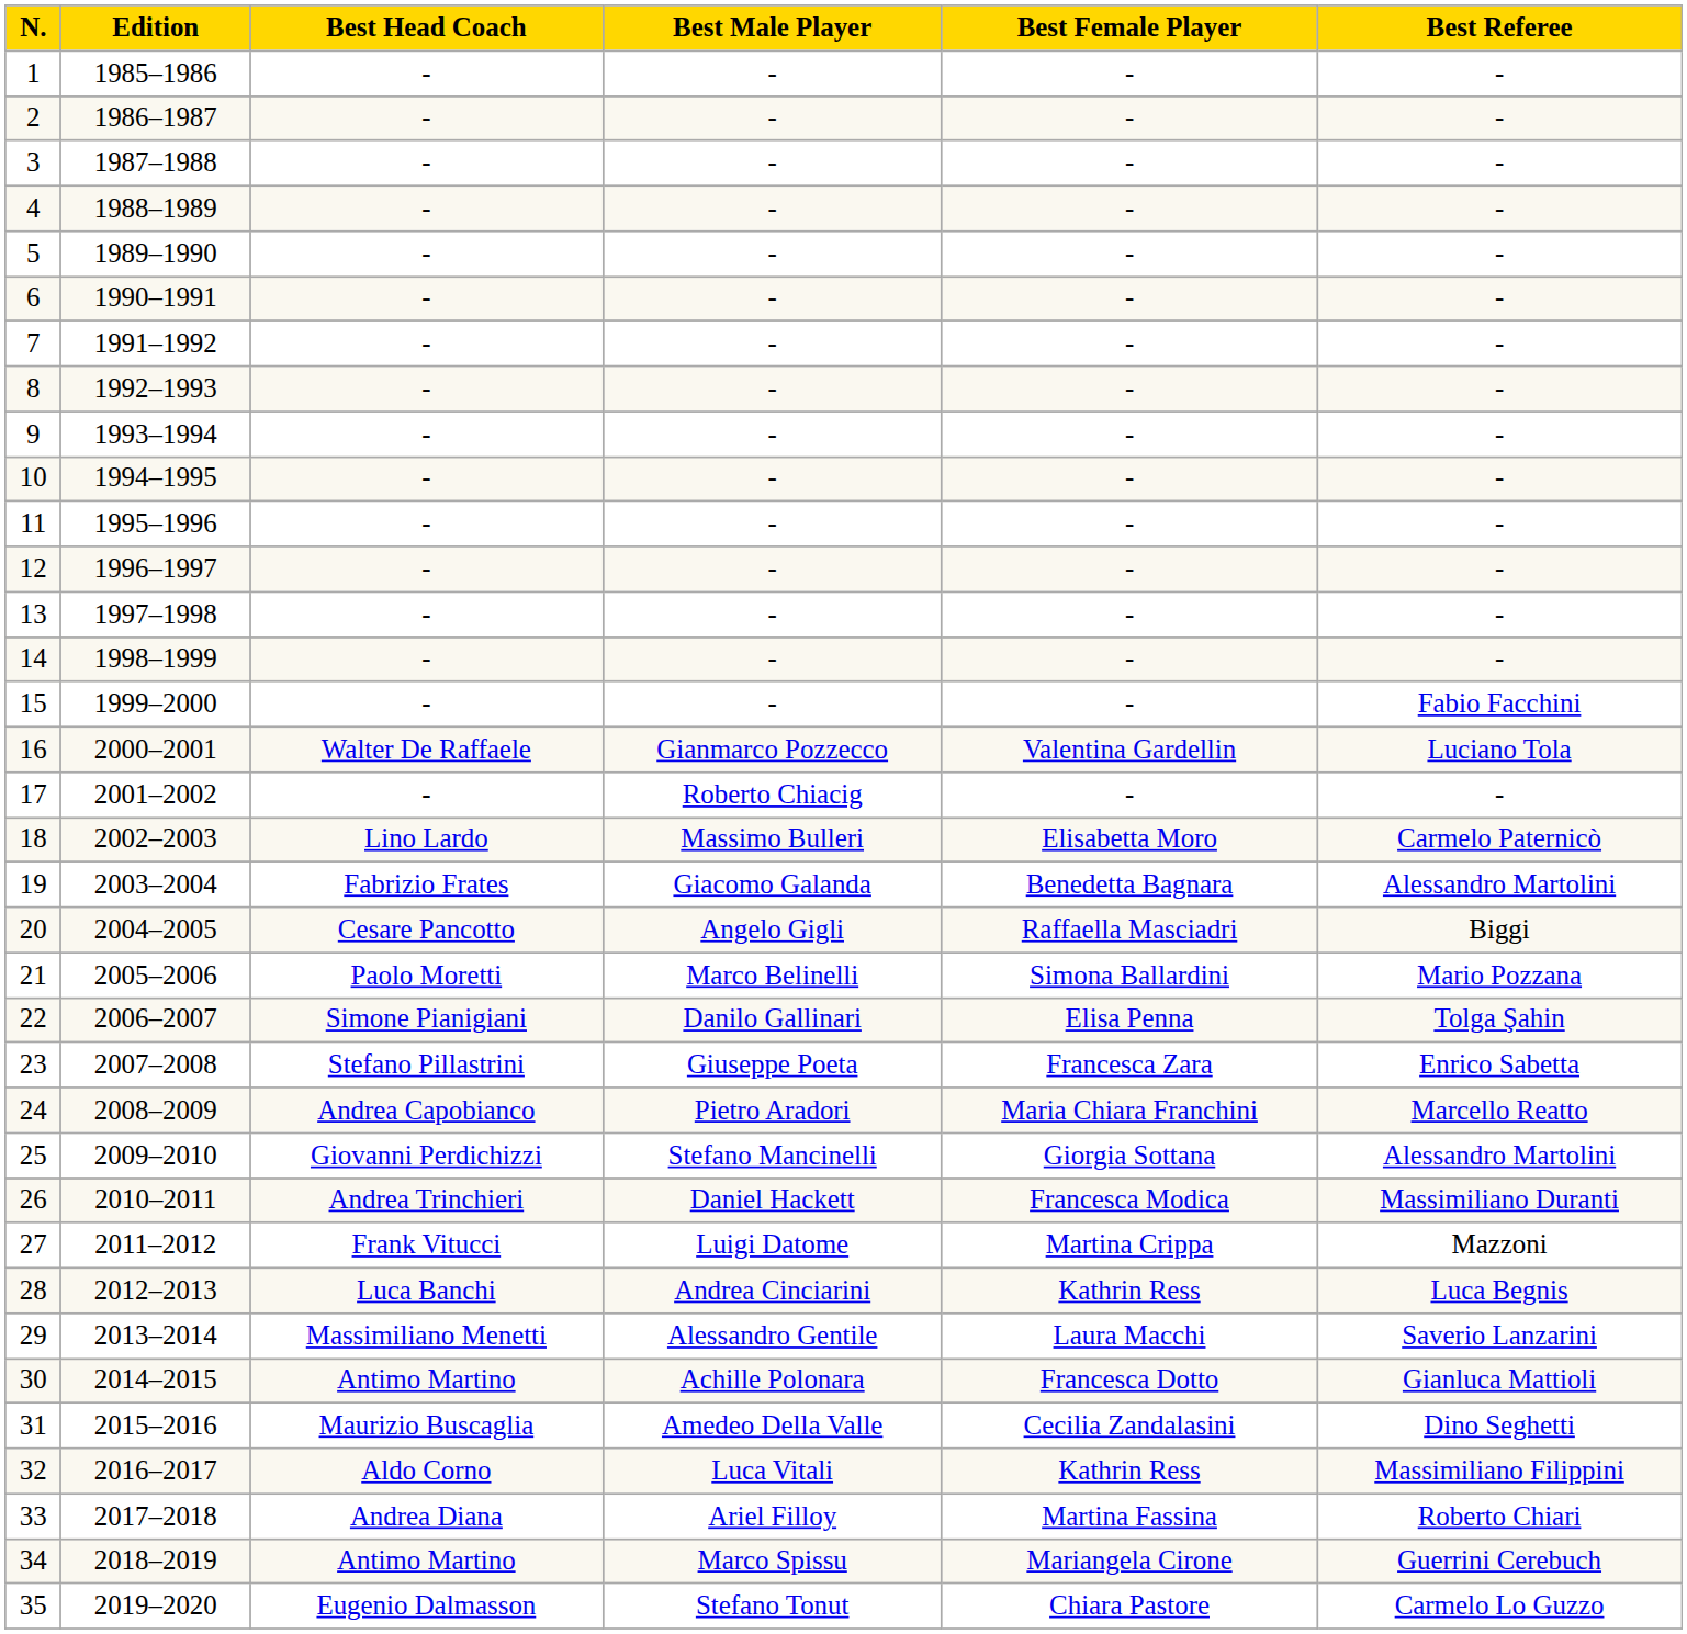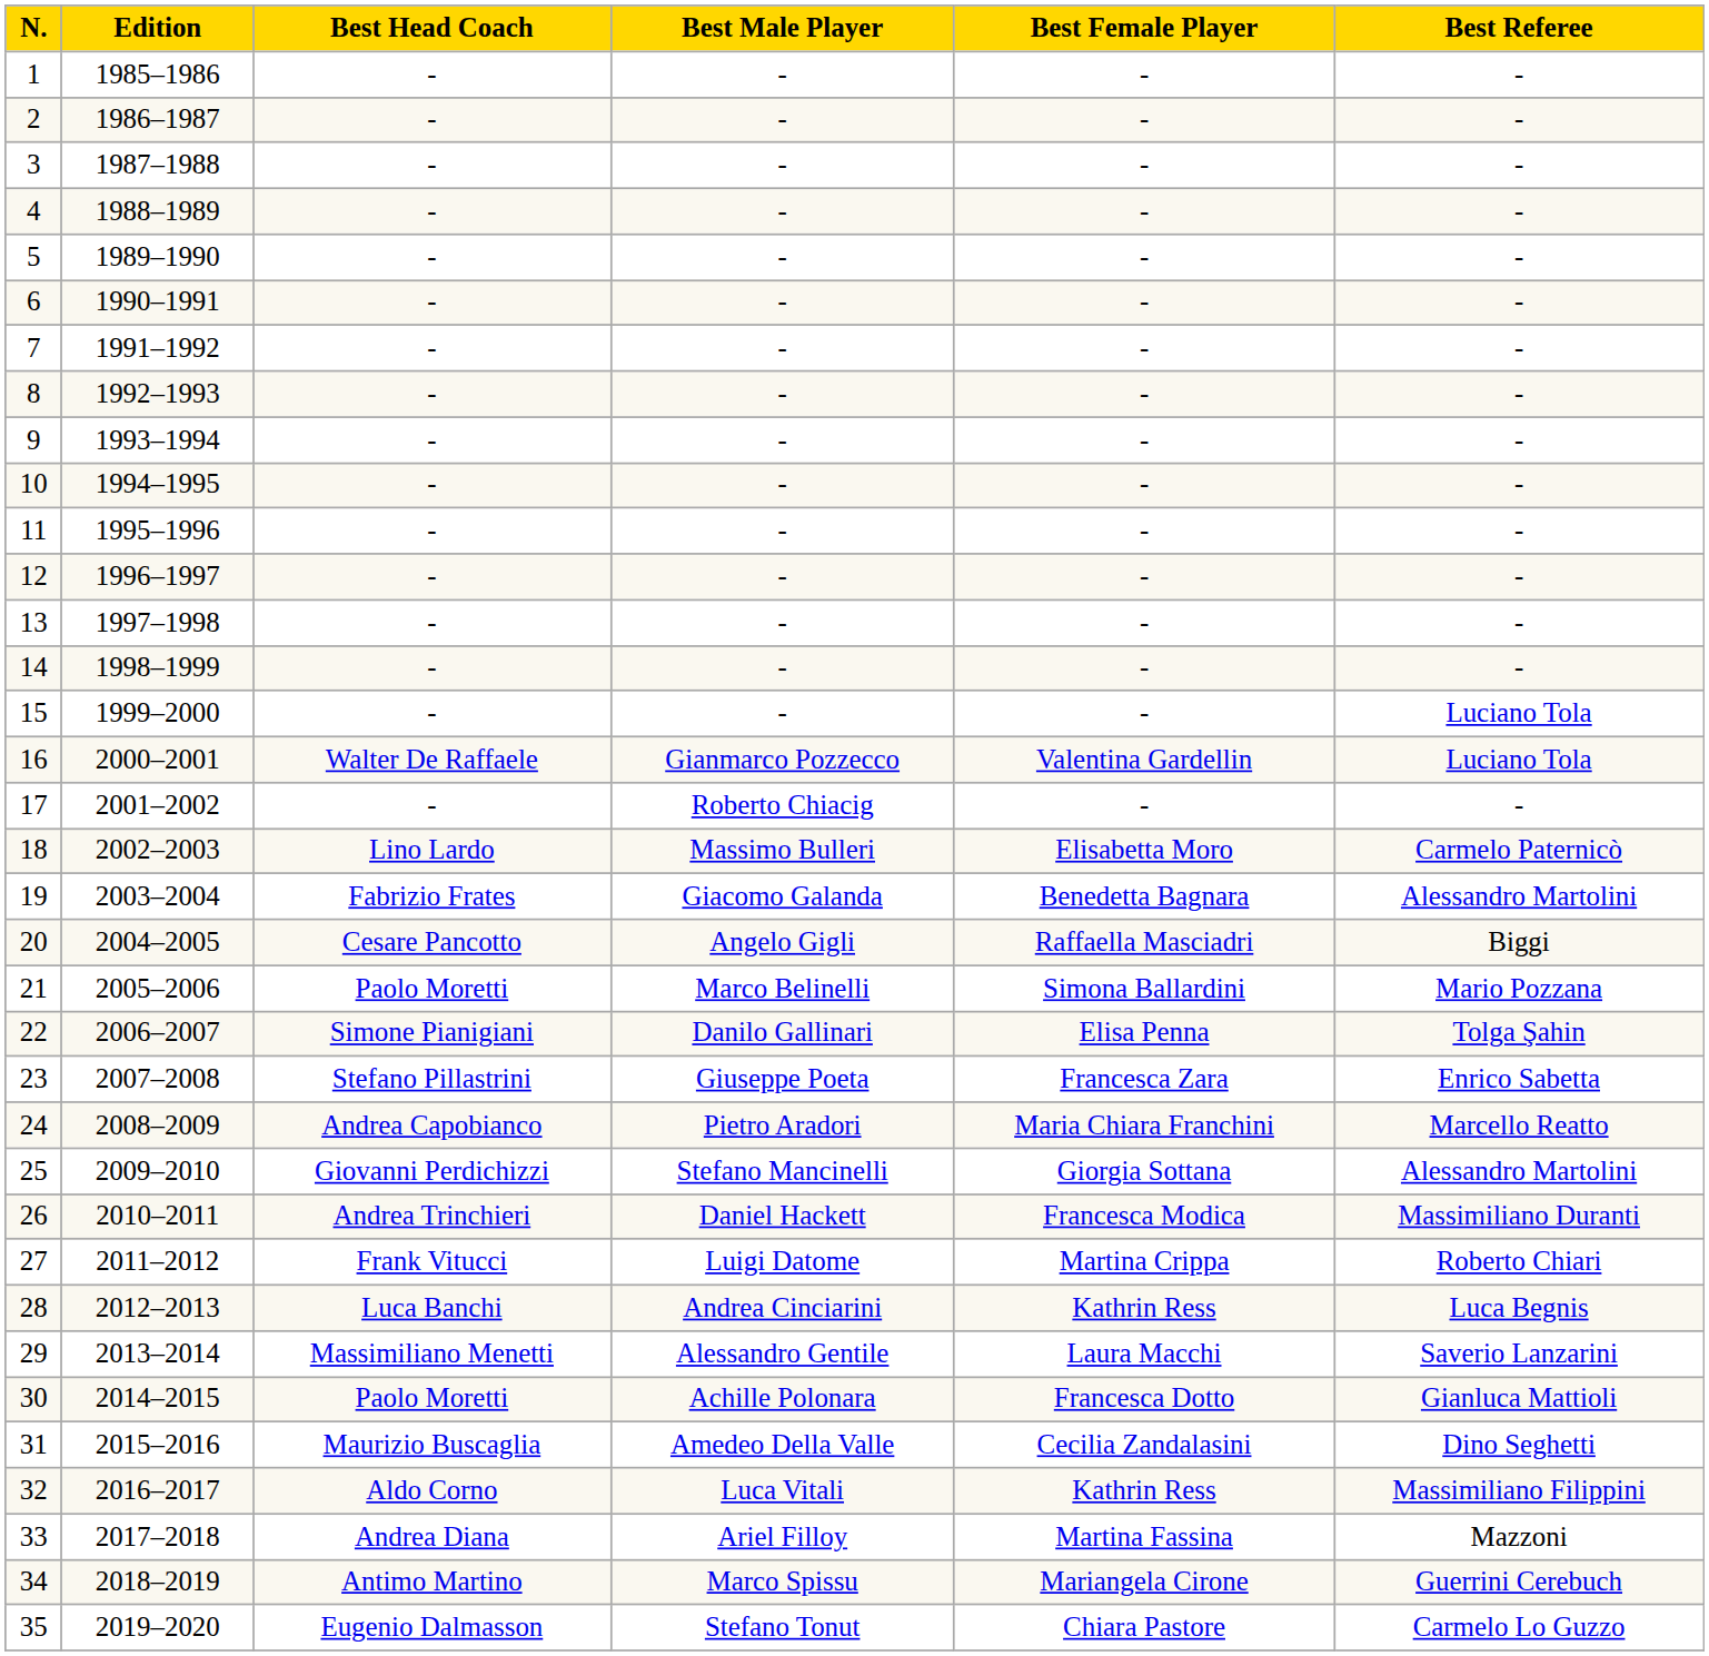15 | Best Referee: Fabio Facchini -> Luciano Tola
27 | Best Referee: Mazzoni -> Roberto Chiari
30 | Best Head Coach: Antimo Martino -> Paolo Moretti
33 | Best Referee: Roberto Chiari -> Mazzoni
